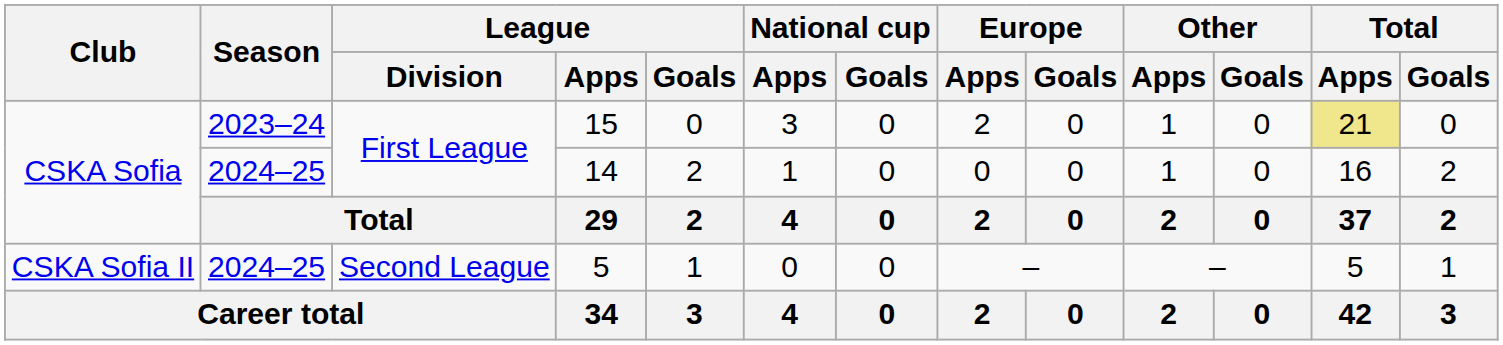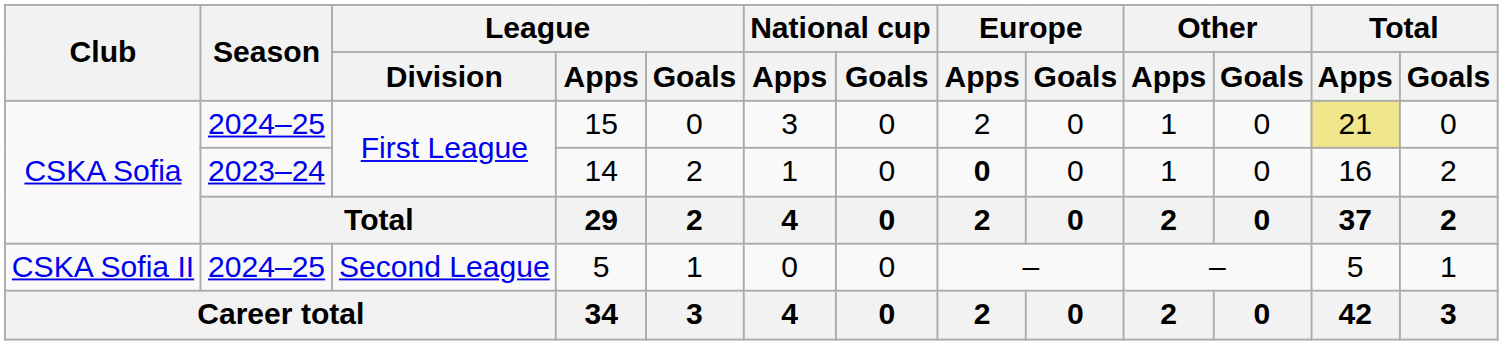15 | Season: 2023–24 -> 2024–25
14 | Season: 2024–25 -> 2023–24
14 | Europe / Apps: normal -> bold
